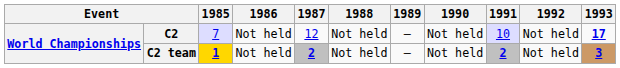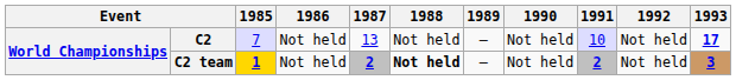C2 | 1987: 12 -> 13
C2 team | 1988: normal -> bold
